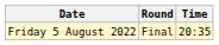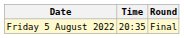columns swapped: Time <-> Round
